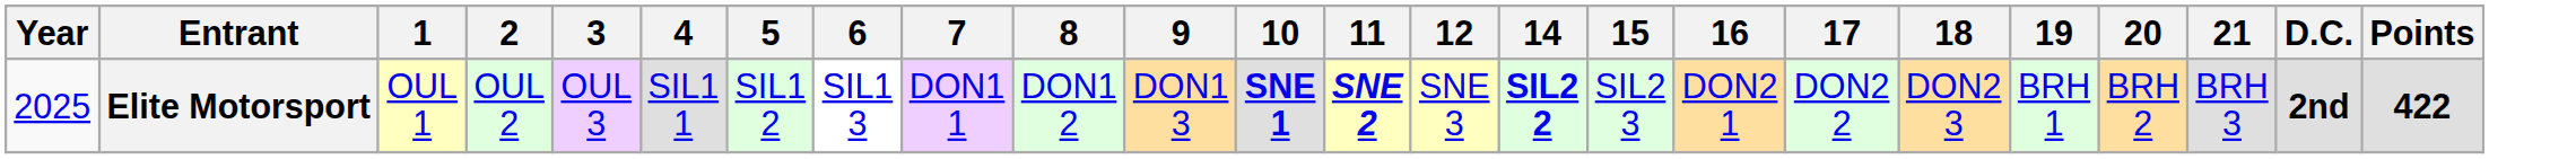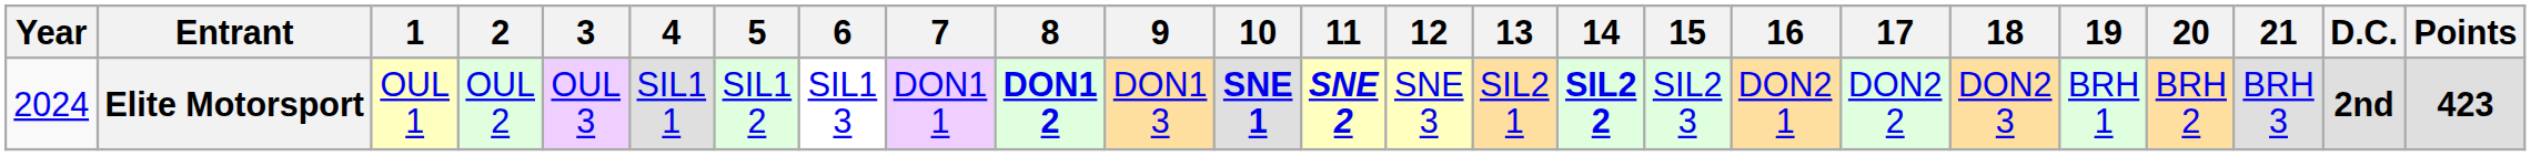+ column: 13 | SIL2 1
Elite Motorsport | Year: 2025 -> 2024
Elite Motorsport | 8: normal -> bold
Elite Motorsport | Points: 422 -> 423
